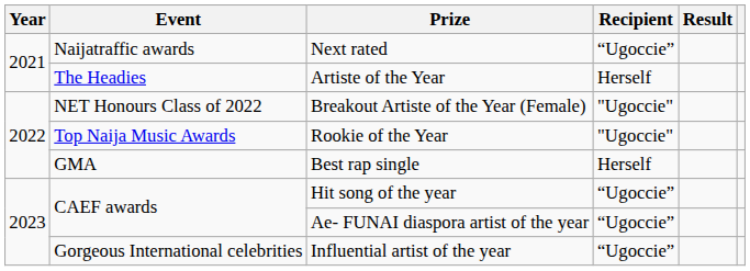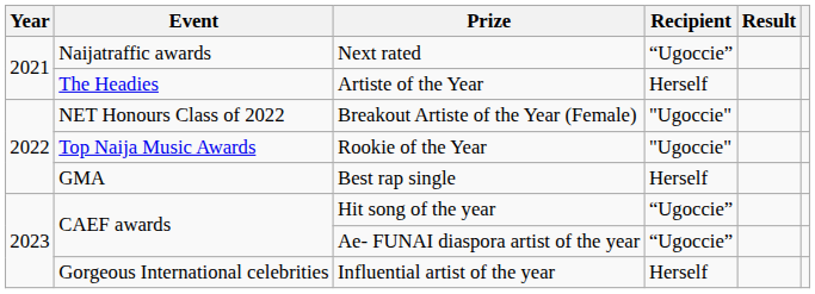Influential artist of the year | Recipient: “Ugoccie” -> Herself
